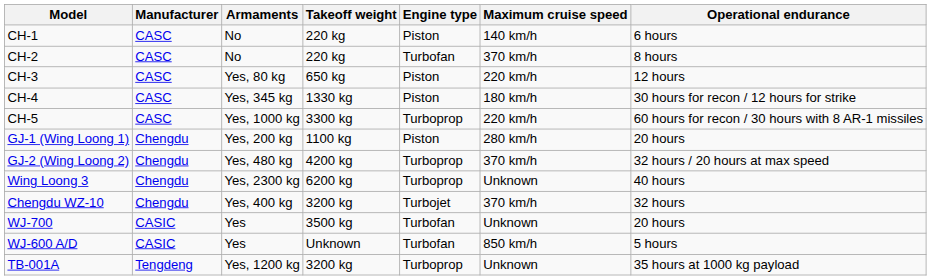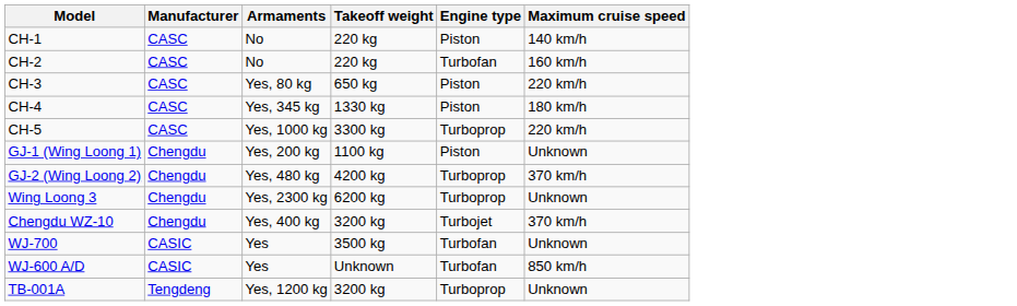- column: Operational endurance | 6 hours | 8 hours | 12 hours | 30 hours for recon / 12 hours for strike | 60 hours for recon / 30 hours with 8 AR-1 missiles | 20 hours | 32 hours / 20 hours at max speed | 40 hours | 32 hours | 20 hours | 5 hours | 35 hours at 1000 kg payload
CH-2 | Maximum cruise speed: 370 km/h -> 160 km/h
GJ-1 (Wing Loong 1) | Maximum cruise speed: 280 km/h -> Unknown
